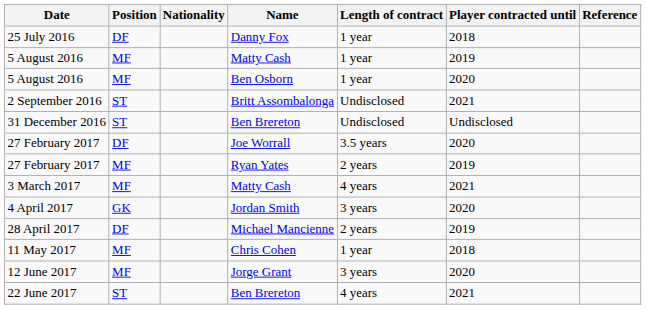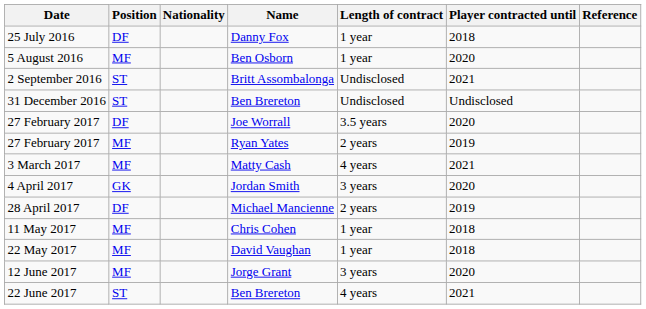- row: 5 August 2016 | MF | Matty Cash | 1 year | 2019
+ row: 22 May 2017 | MF | David Vaughan | 1 year | 2018
